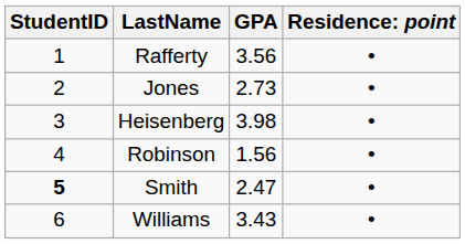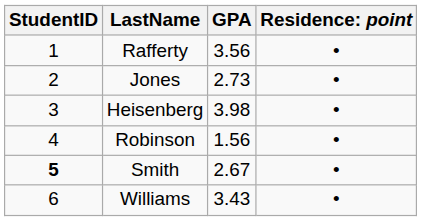Smith | GPA: 2.47 -> 2.67
